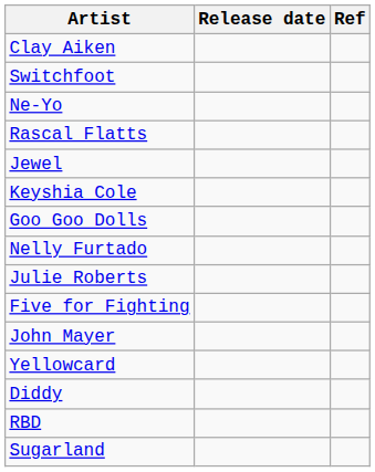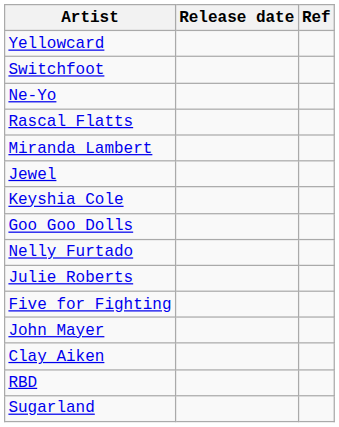rows swapped: Yellowcard <-> Clay Aiken
+ row: Miranda Lambert
- row: Diddy
